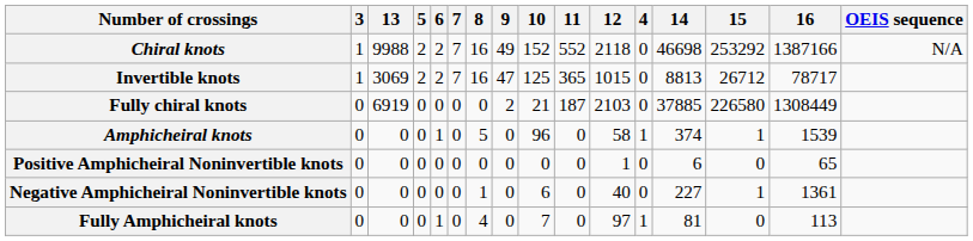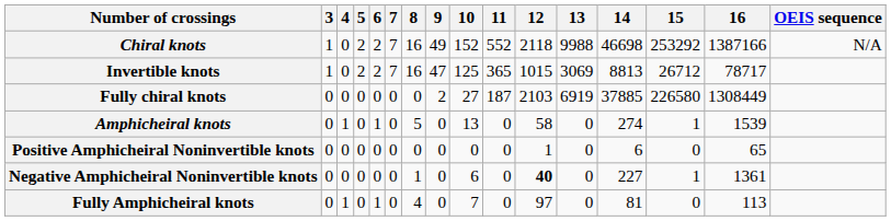columns swapped: 4 <-> 13
Fully chiral knots | 10: 21 -> 27
Amphicheiral knots | 10: 96 -> 13
Amphicheiral knots | 14: 374 -> 274
Negative Amphicheiral Noninvertible knots | 12: normal -> bold
